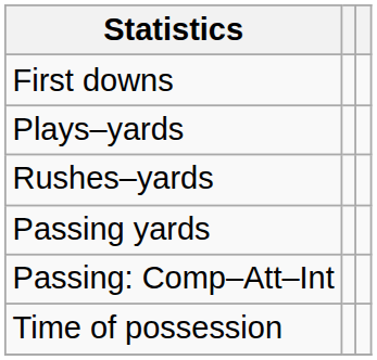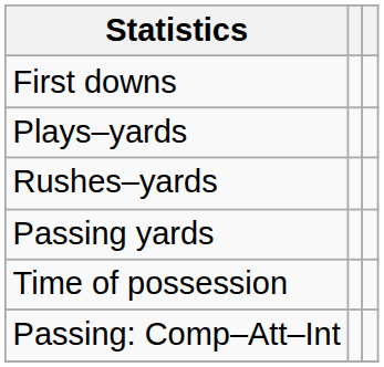rows swapped: Passing: Comp–Att–Int <-> Time of possession
